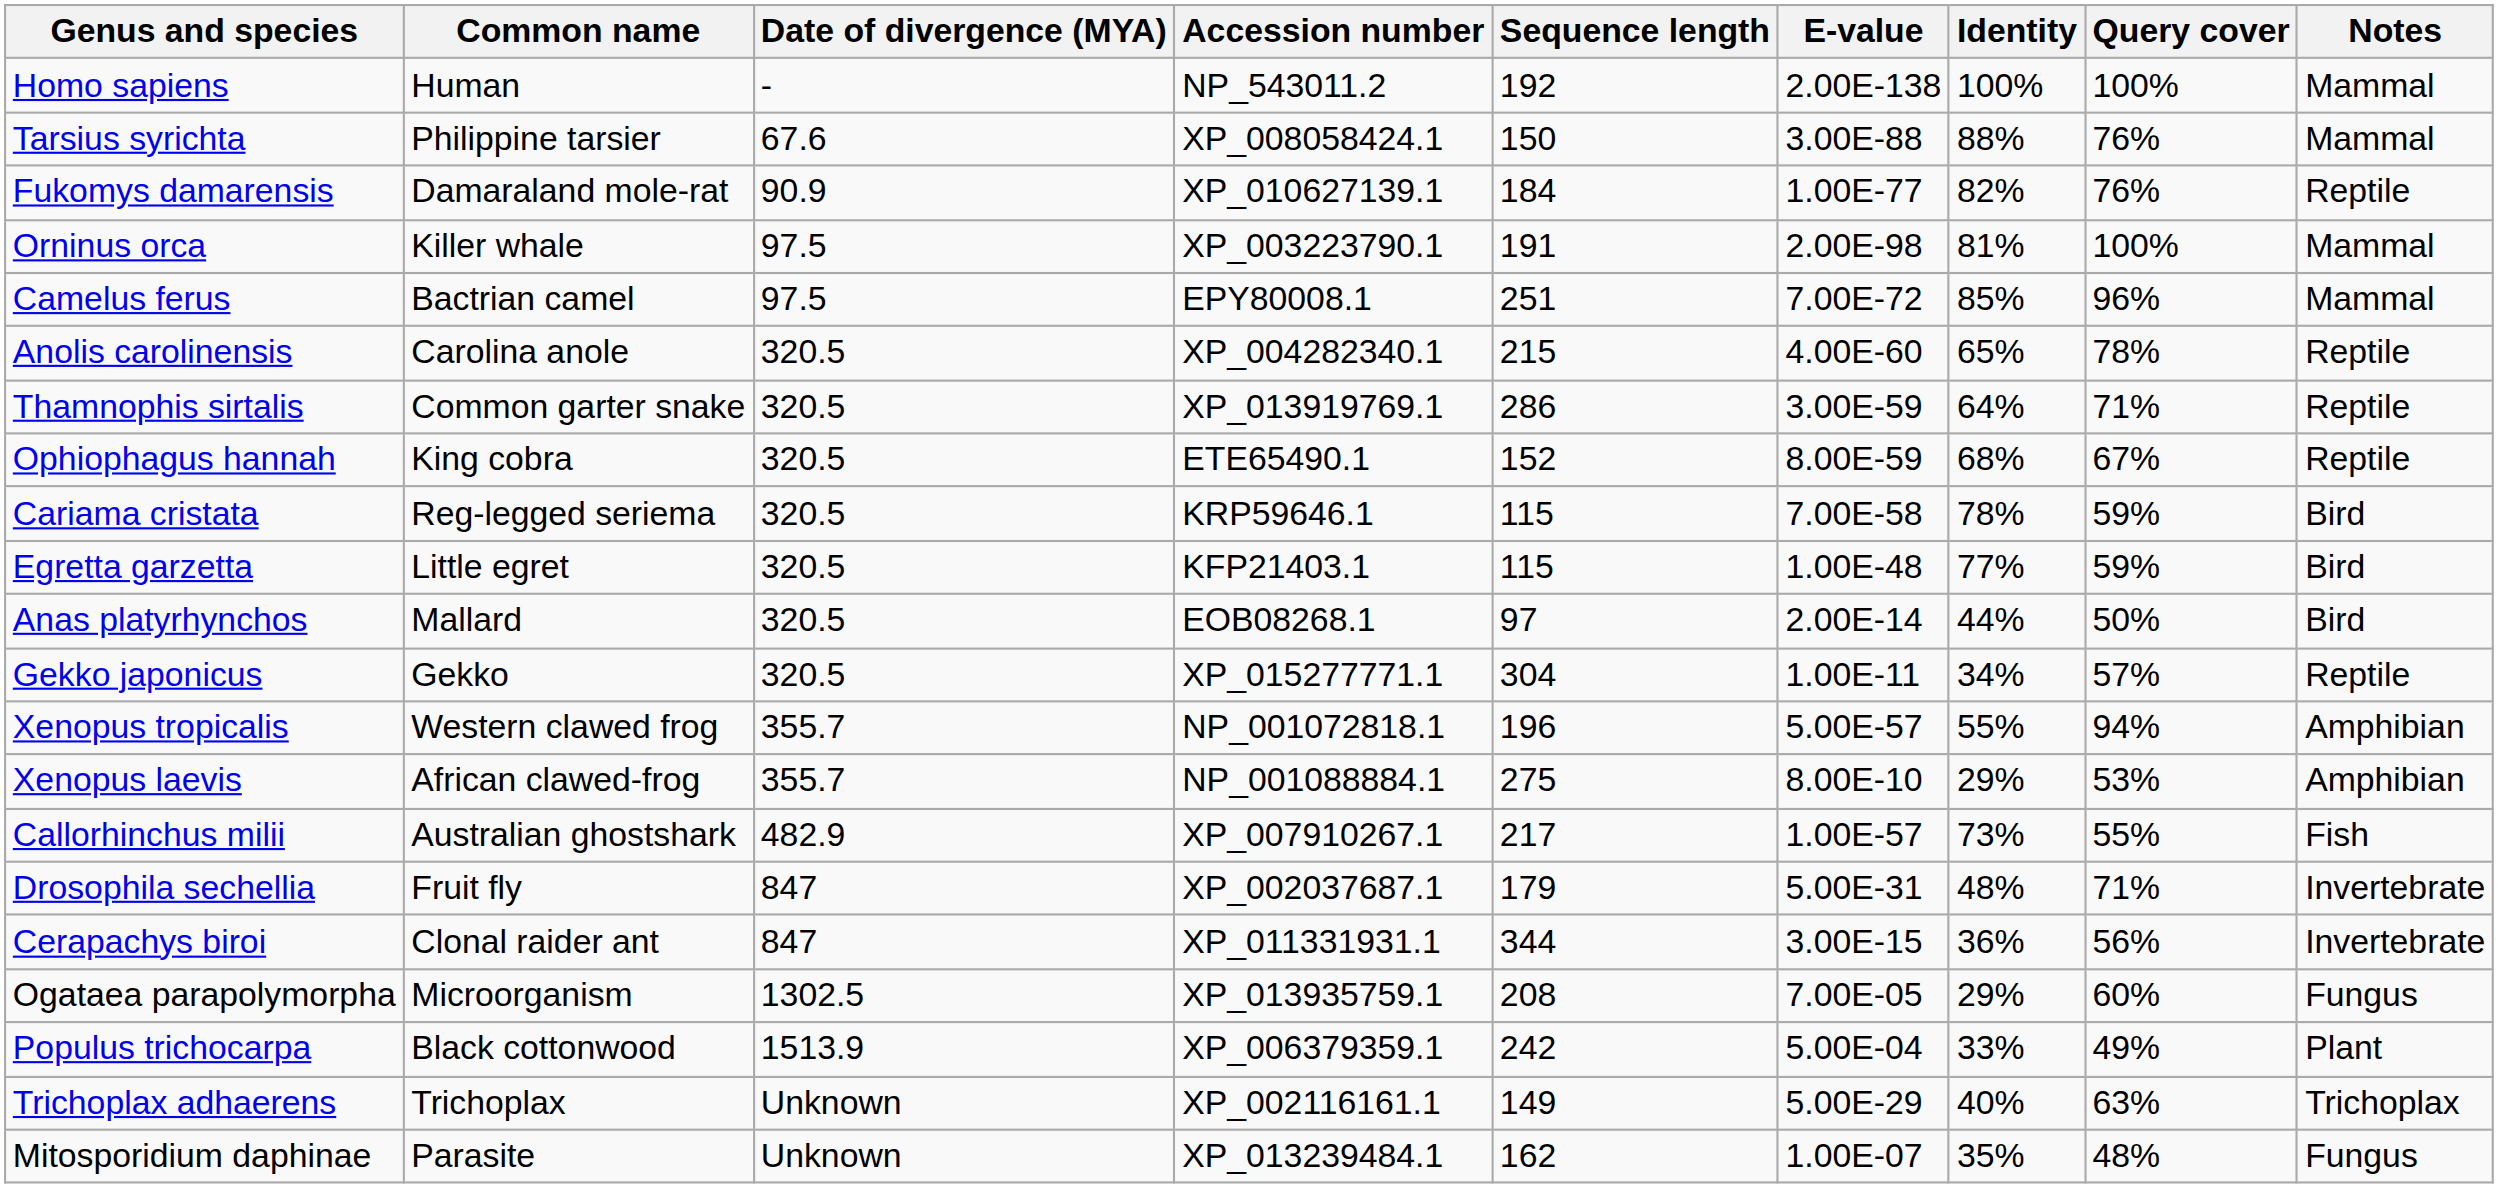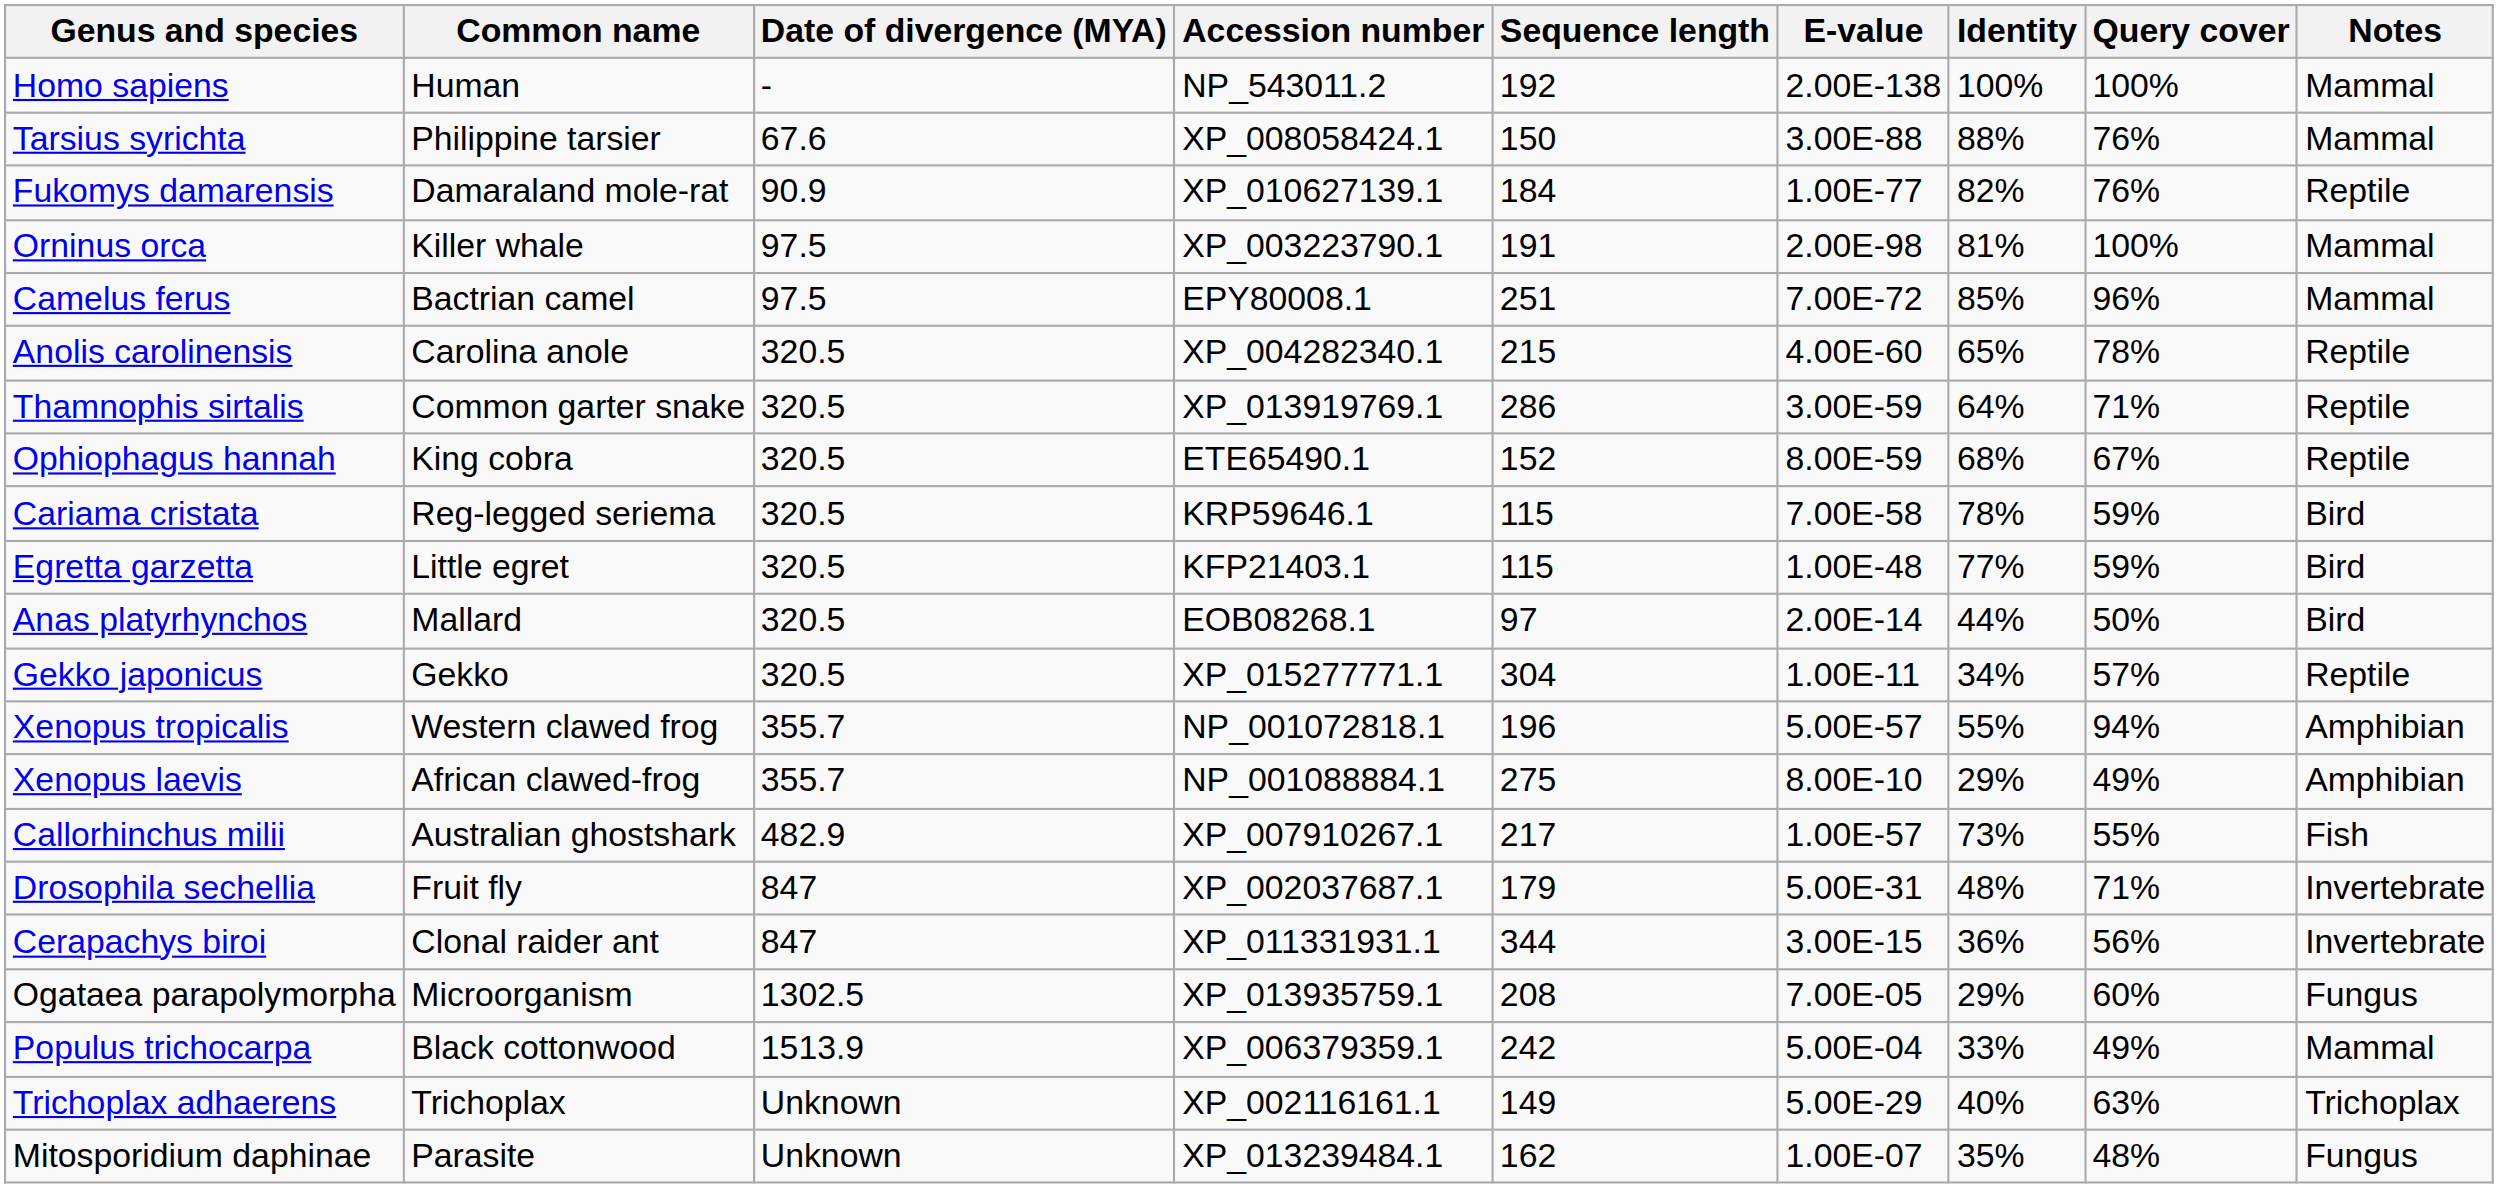Xenopus laevis | Query cover: 53% -> 49%
Populus trichocarpa | Notes: Plant -> Mammal
